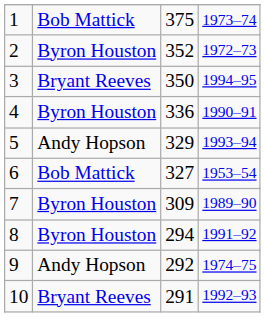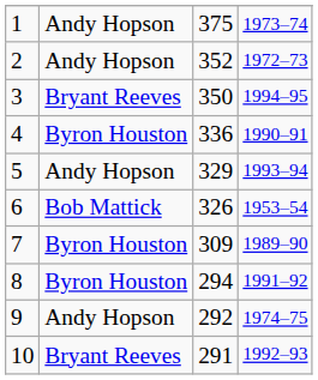1 | column 2: Bob Mattick -> Andy Hopson
2 | column 2: Byron Houston -> Andy Hopson
6 | column 3: 327 -> 326
